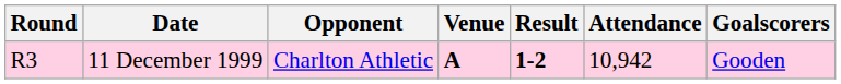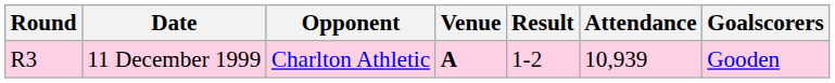11 December 1999 | Result: bold -> normal
11 December 1999 | Attendance: 10,942 -> 10,939
